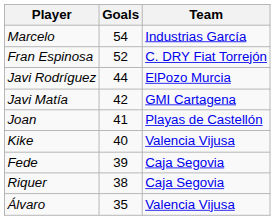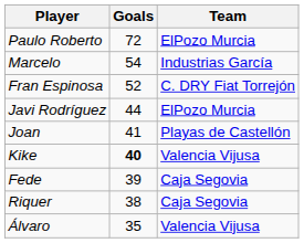+ row: Paulo Roberto | 72 | ElPozo Murcia
- row: Javi Matía | 42 | GMI Cartagena
Kike | Goals: normal -> bold
